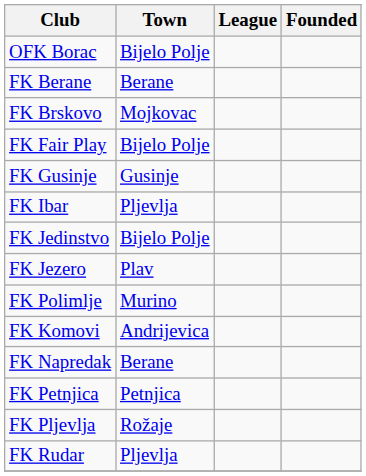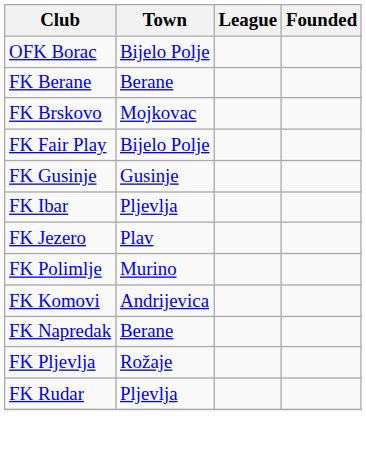- row: FK Jedinstvo | Bijelo Polje
- row: FK Petnjica | Petnjica
